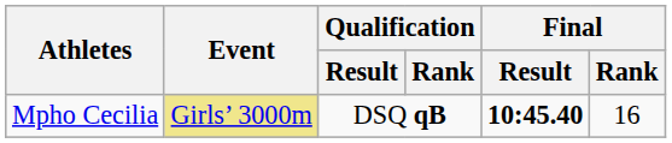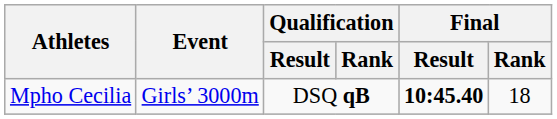Mpho Cecilia | Event: khaki background -> no background
Mpho Cecilia | Final / Rank: 16 -> 18
